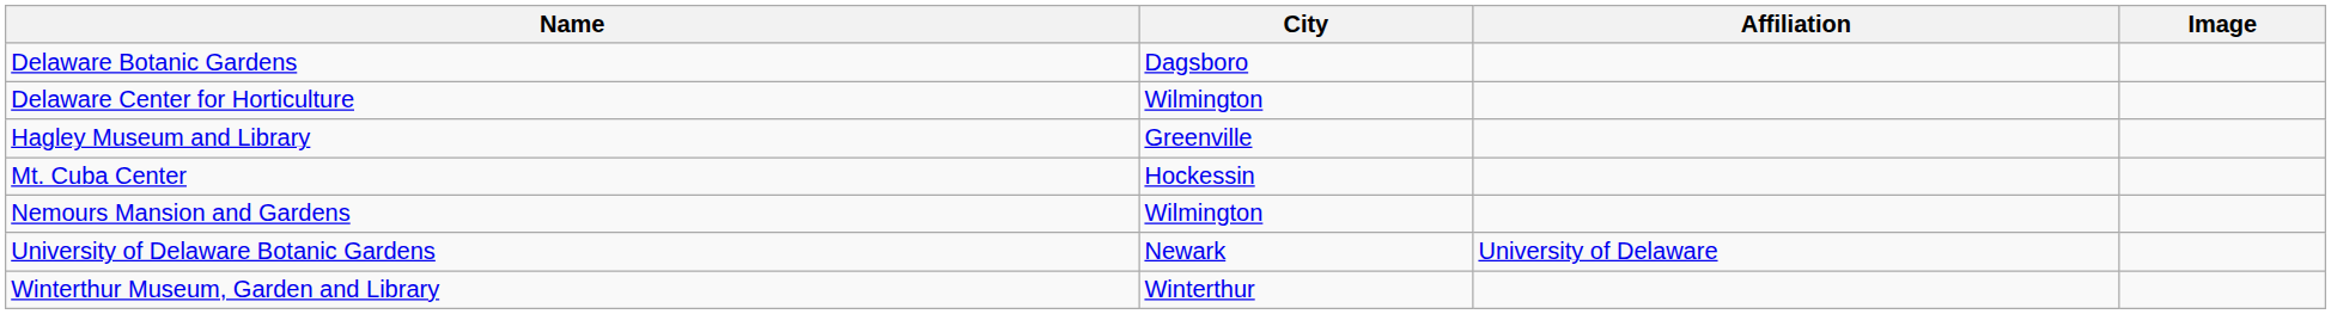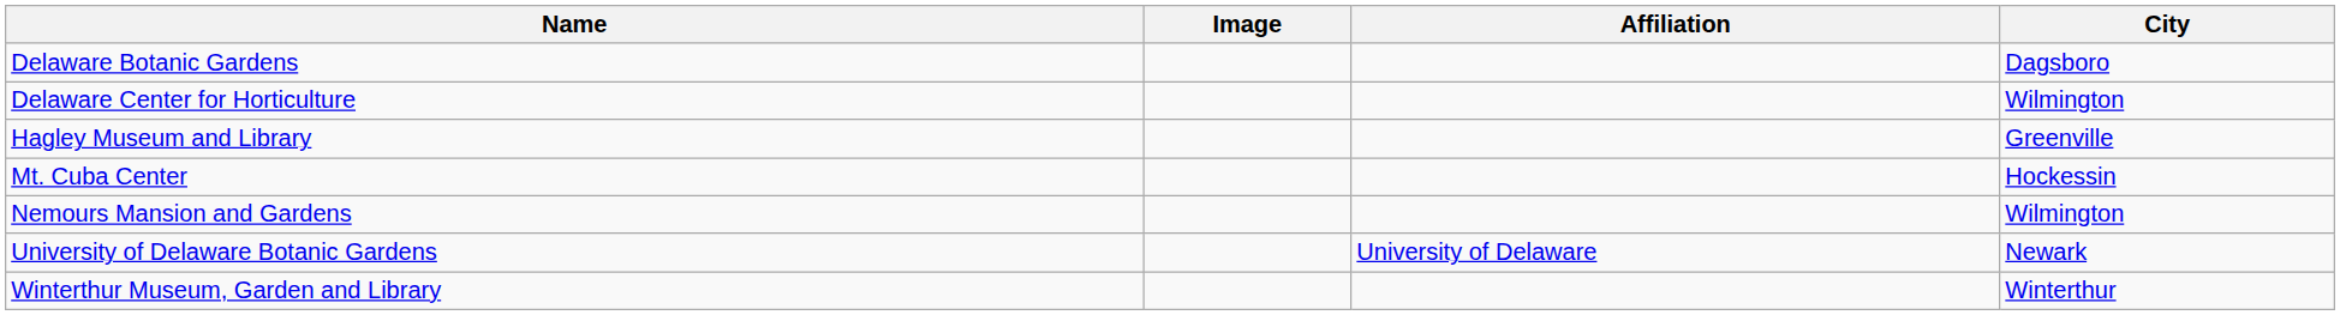columns swapped: Image <-> City
